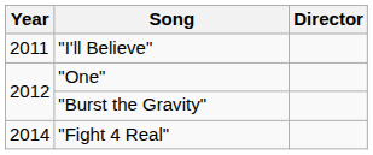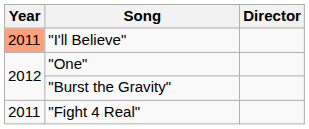"I'll Believe" | Year: no background -> lightsalmon background
"Fight 4 Real" | Year: 2014 -> 2011
